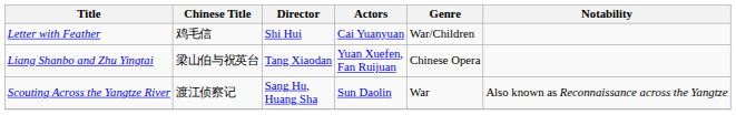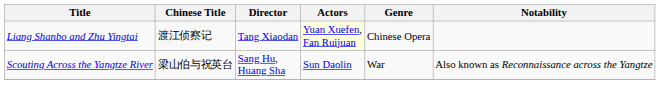- row: Letter with Feather | 鸡毛信 | Shi Hui | Cai Yuanyuan | War/Children
Liang Shanbo and Zhu Yingtai | Chinese Title: 梁山伯与祝英台 -> 渡江侦察记
Liang Shanbo and Zhu Yingtai | Actors: no background -> lightyellow background
Scouting Across the Yangtze River | Chinese Title: 渡江侦察记 -> 梁山伯与祝英台
